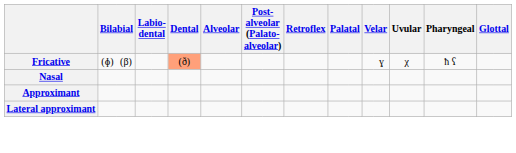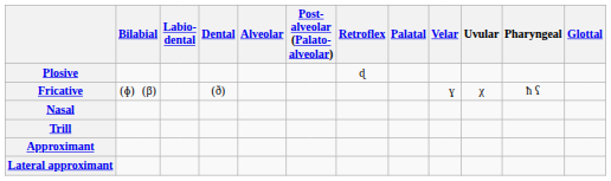+ row: Plosive | ɖ
Fricative | Dental: lightsalmon background -> no background
+ row: Trill
